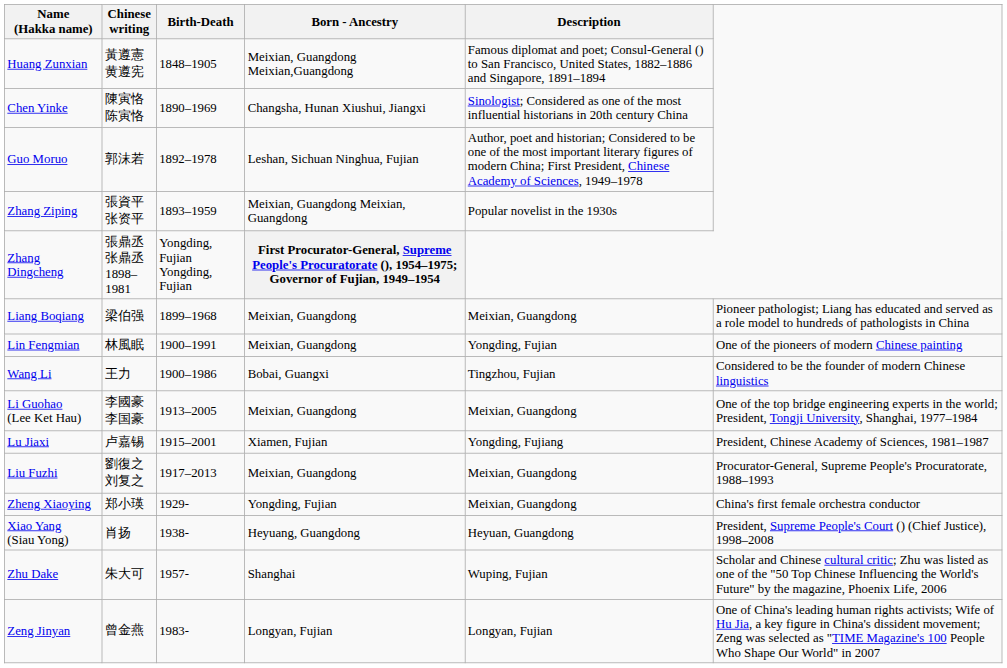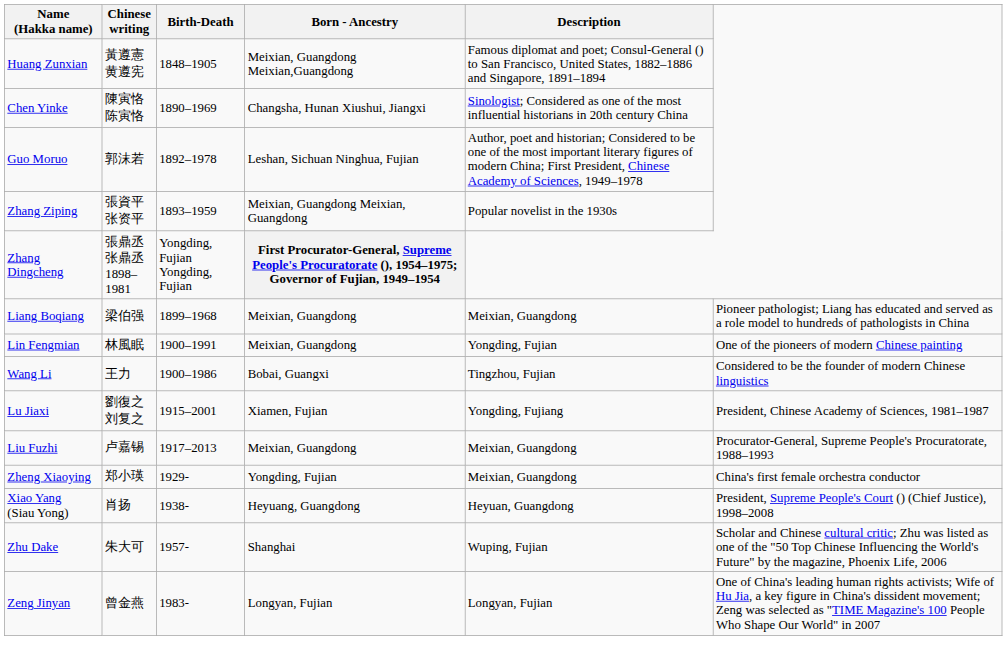- row: Li Guohao (Lee Ket Hau) | 李國豪 李国豪 | 1913–2005 | Meixian, Guangdong | Meixian, Guangdong | One of the top bridge engineering experts in the world; President, Tongji University, Shanghai, 1977–1984
Lu Jiaxi | Chinese writing: 卢嘉锡 -> 劉復之 刘复之
Liu Fuzhi | Chinese writing: 劉復之 刘复之 -> 卢嘉锡
